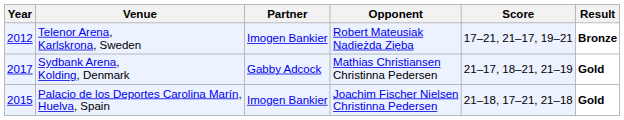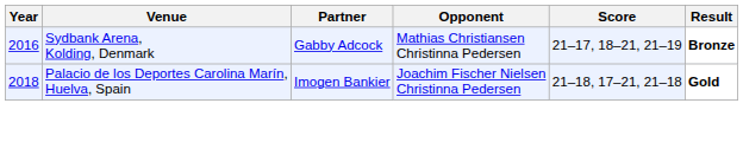- row: 2012 | Telenor Arena, Karlskrona, Sweden | Imogen Bankier | Robert Mateusiak Nadieżda Zięba | 17–21, 21–17, 19–21 | Bronze
Sydbank Arena, Kolding, Denmark | Year: 2017 -> 2016
Sydbank Arena, Kolding, Denmark | Result: Gold -> Bronze
Palacio de los Deportes Carolina Marín, Huelva, Spain | Year: 2015 -> 2018
